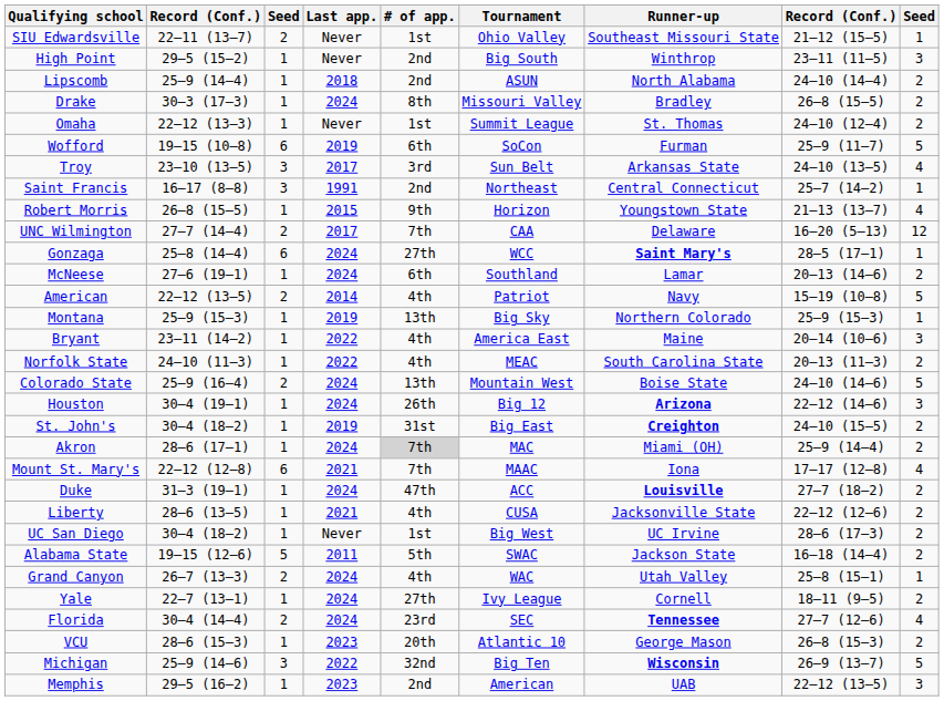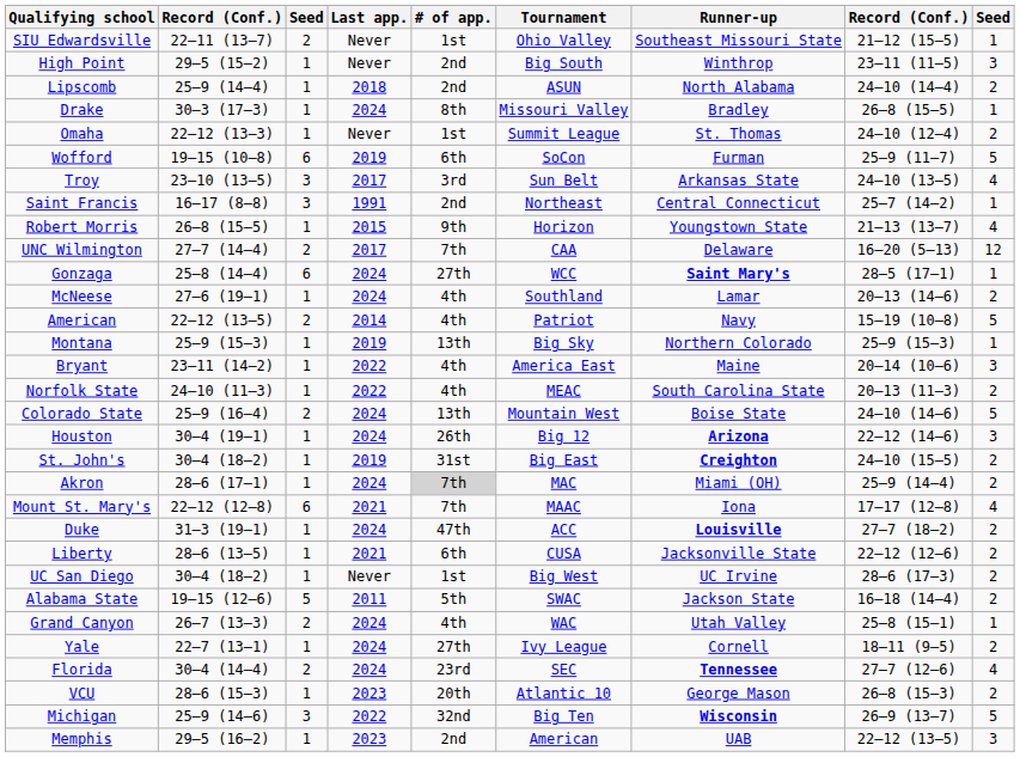Drake | column 9: 2 -> 1
McNeese | # of app.: 6th -> 4th
Liberty | # of app.: 4th -> 6th
